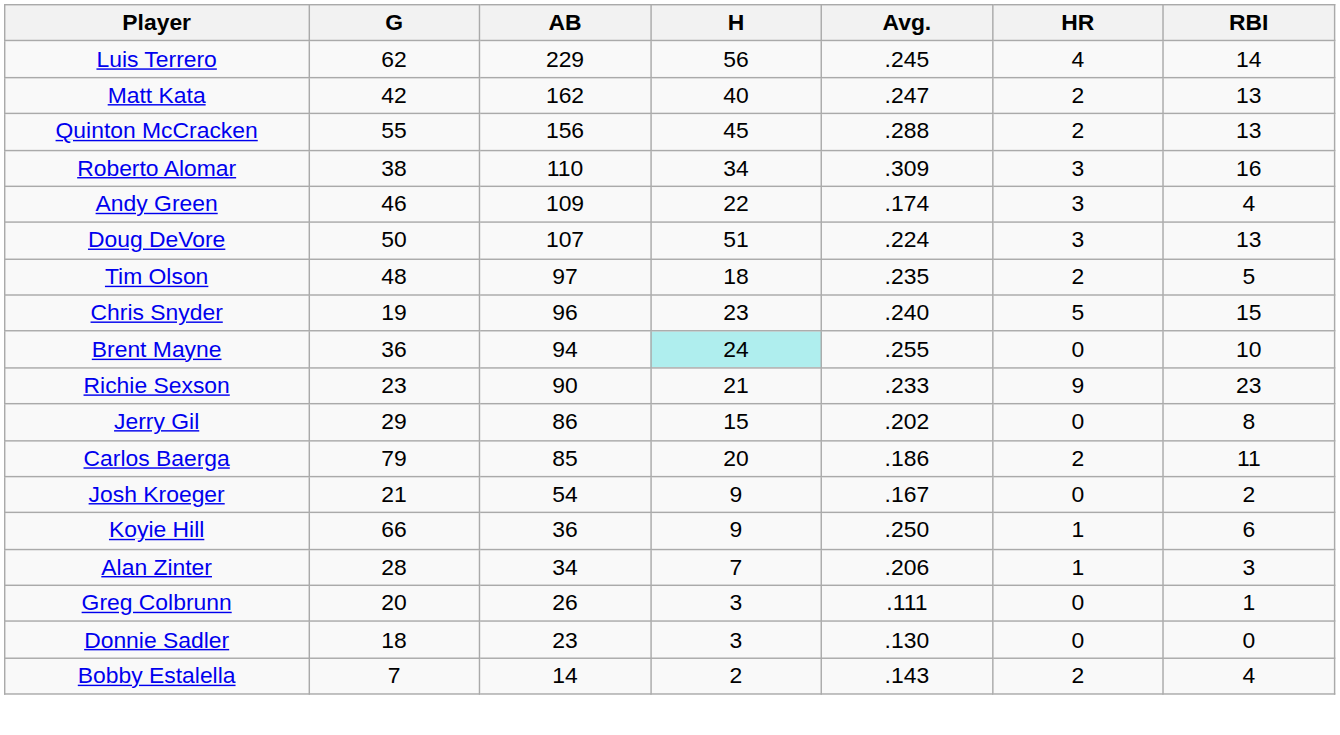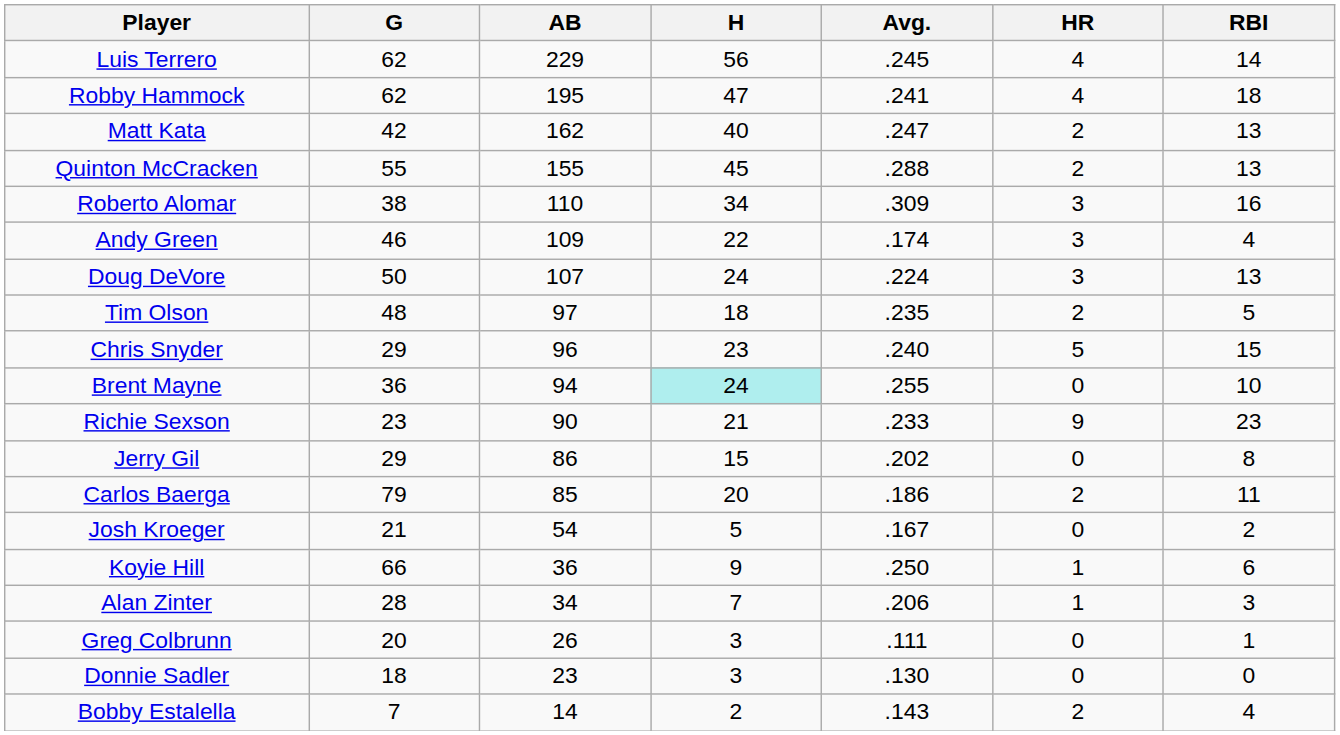+ row: Robby Hammock | 62 | 195 | 47 | .241 | 4 | 18
Quinton McCracken | AB: 156 -> 155
Doug DeVore | H: 51 -> 24
Chris Snyder | G: 19 -> 29
Josh Kroeger | H: 9 -> 5
